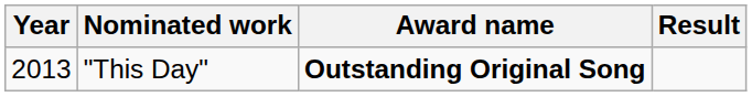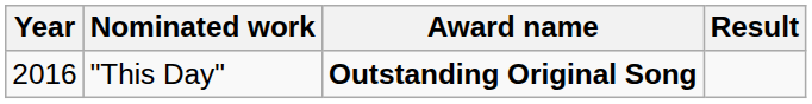"This Day" | Year: 2013 -> 2016
